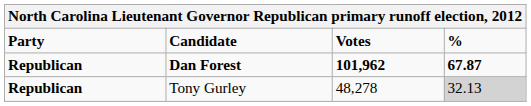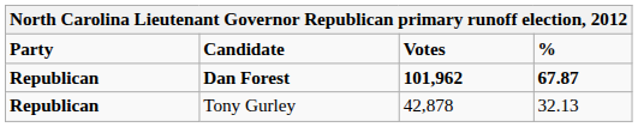Tony Gurley | Votes: 48,278 -> 42,878
Tony Gurley | %: lightgrey background -> no background
